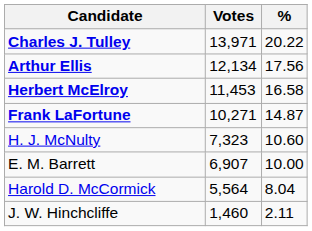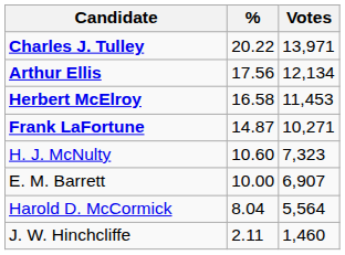columns swapped: Votes <-> %
